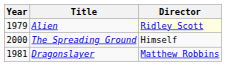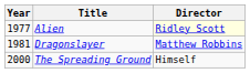Alien | Year: 1979 -> 1977
rows swapped: Dragonslayer <-> The Spreading Ground
